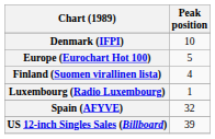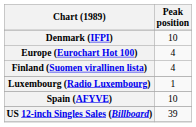Europe (Eurochart Hot 100) | Peak position: 5 -> 4
Spain (AFYVE) | Peak position: 32 -> 10
